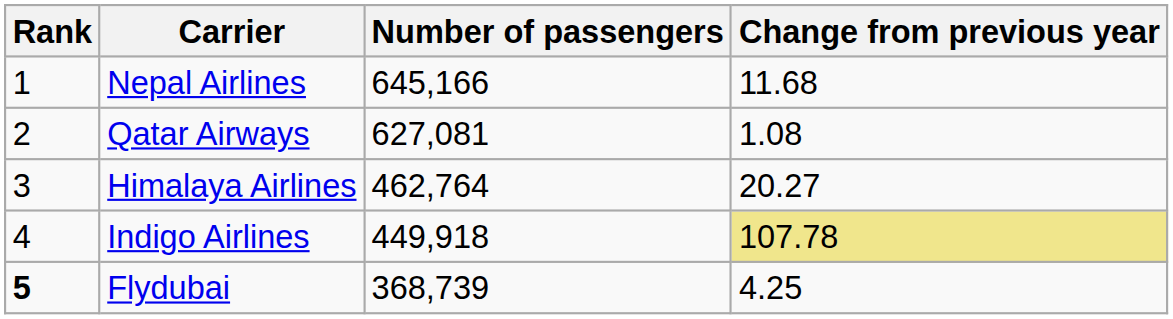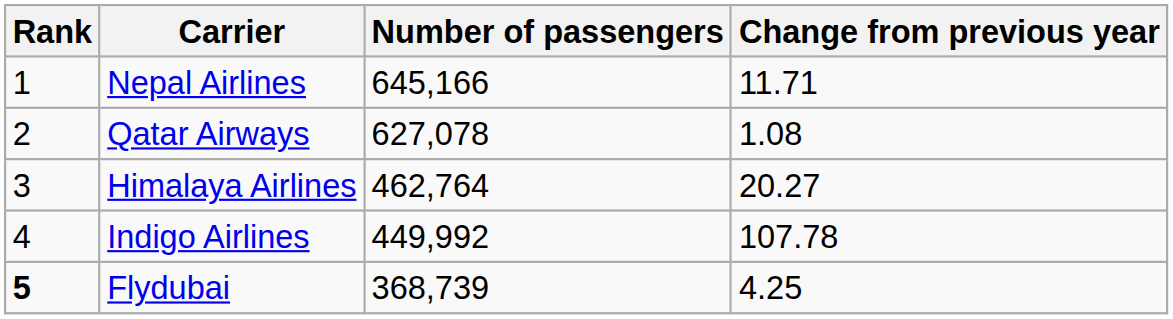Nepal Airlines | Change from previous year: 11.68 -> 11.71
Qatar Airways | Number of passengers: 627,081 -> 627,078
Indigo Airlines | Number of passengers: 449,918 -> 449,992
Indigo Airlines | Change from previous year: khaki background -> no background
